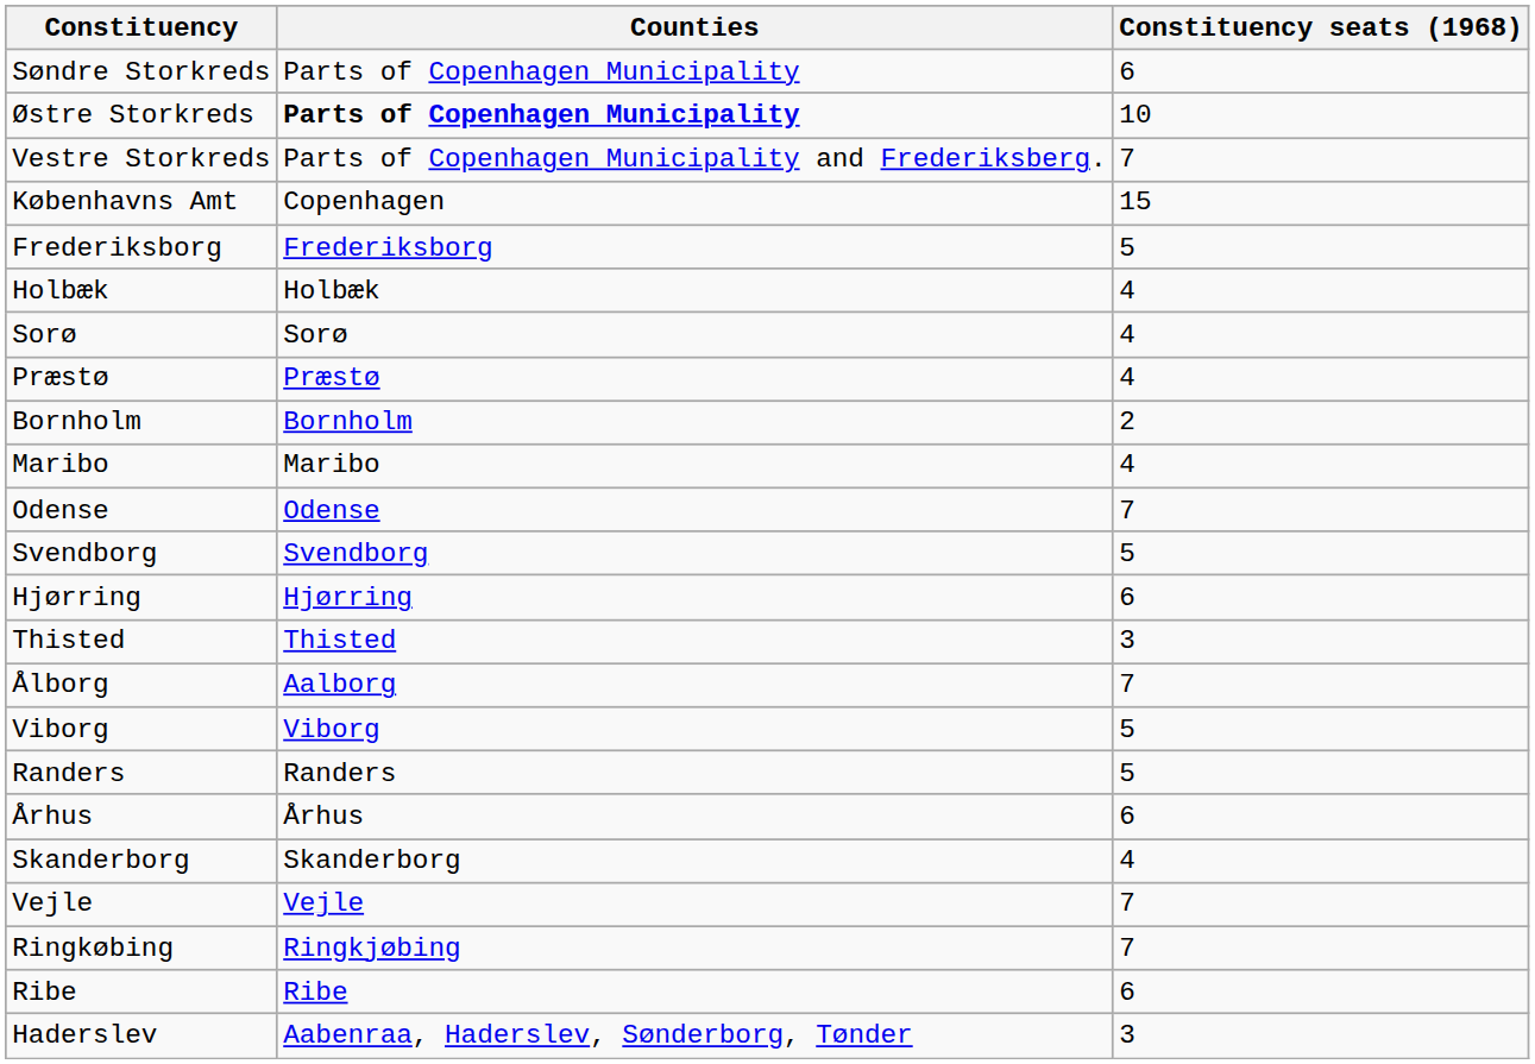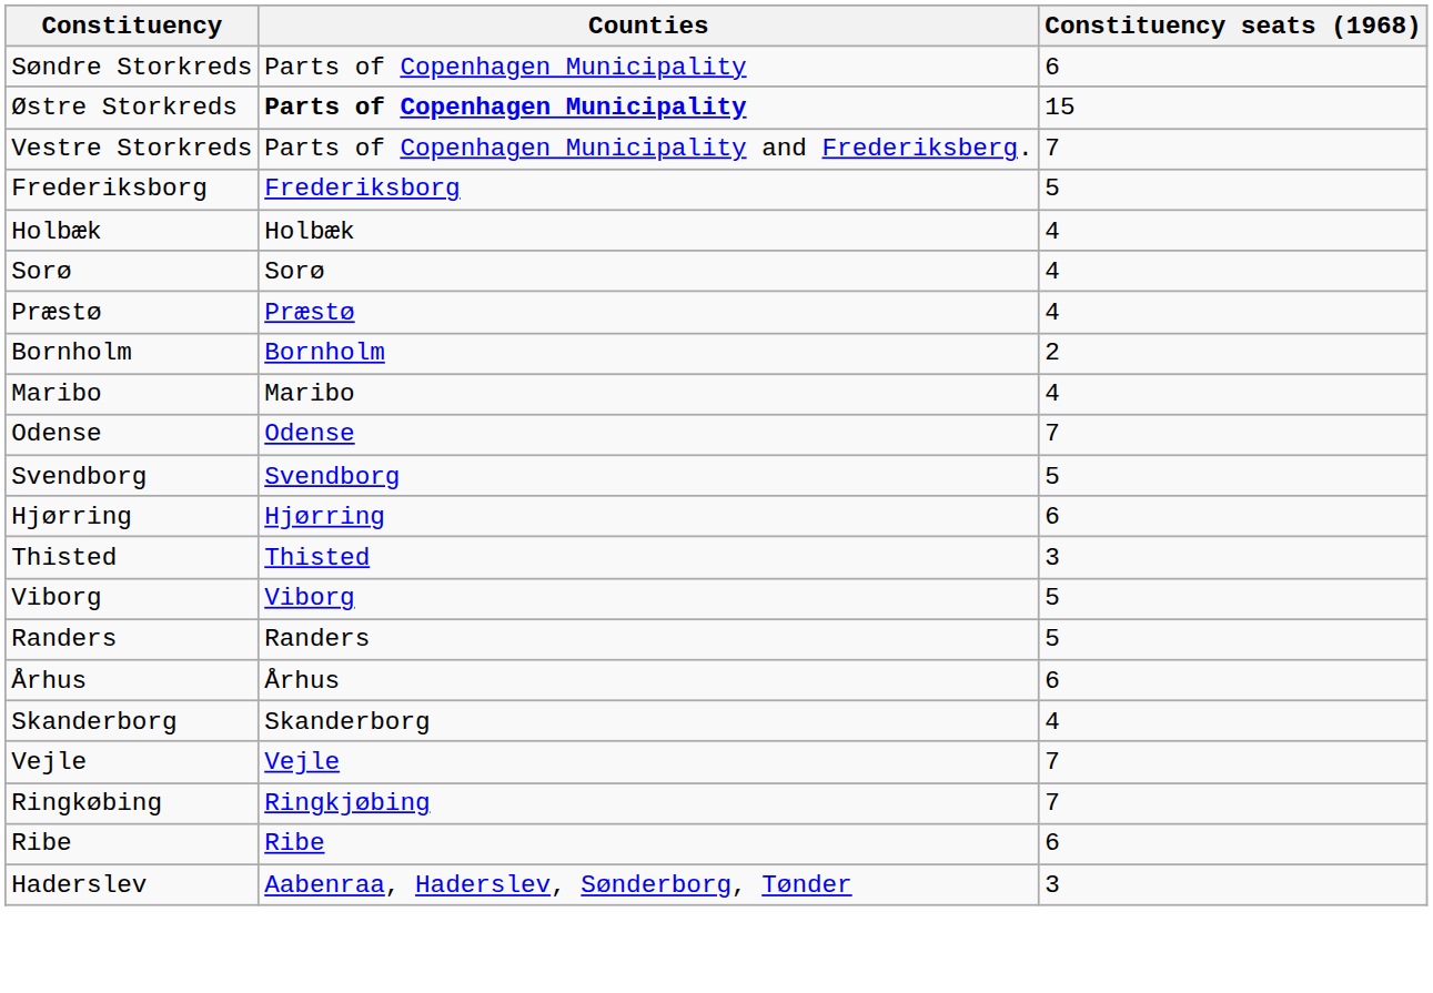Østre Storkreds | Constituency seats (1968): 10 -> 15
- row: Københavns Amt | Copenhagen | 15
- row: Ålborg | Aalborg | 7
